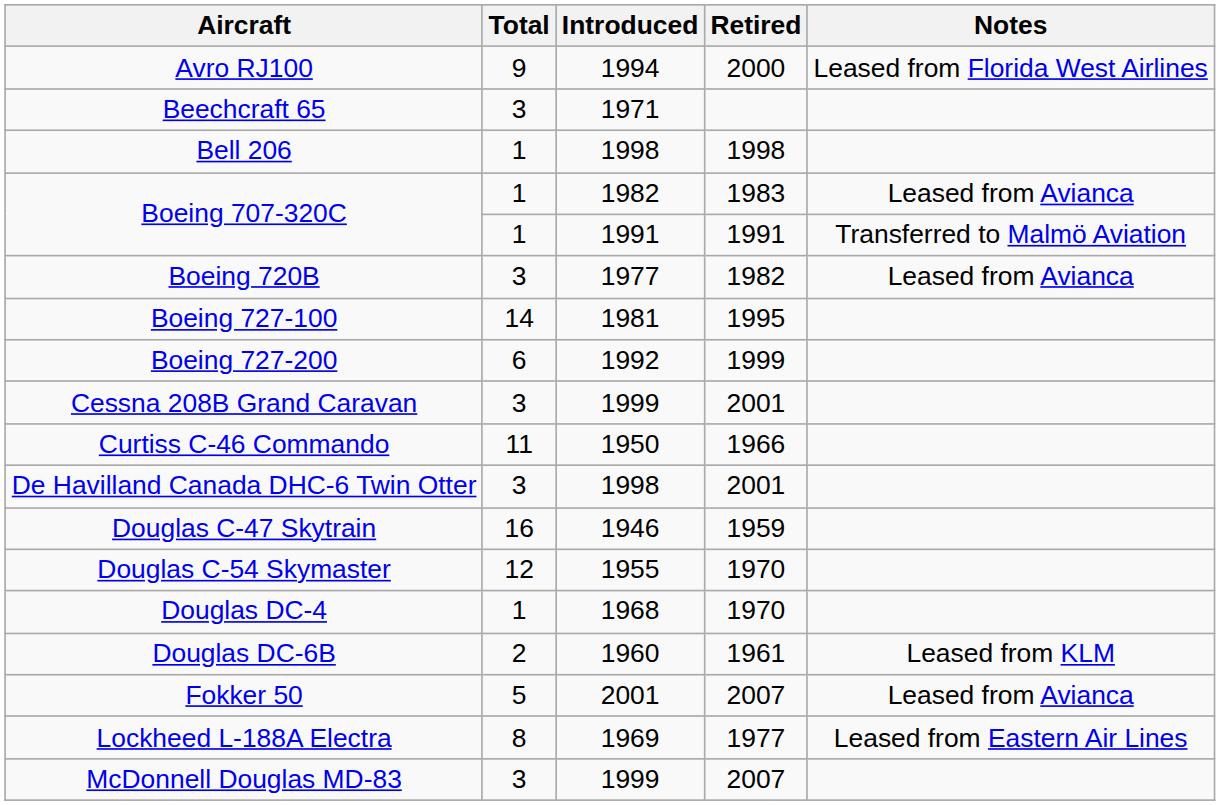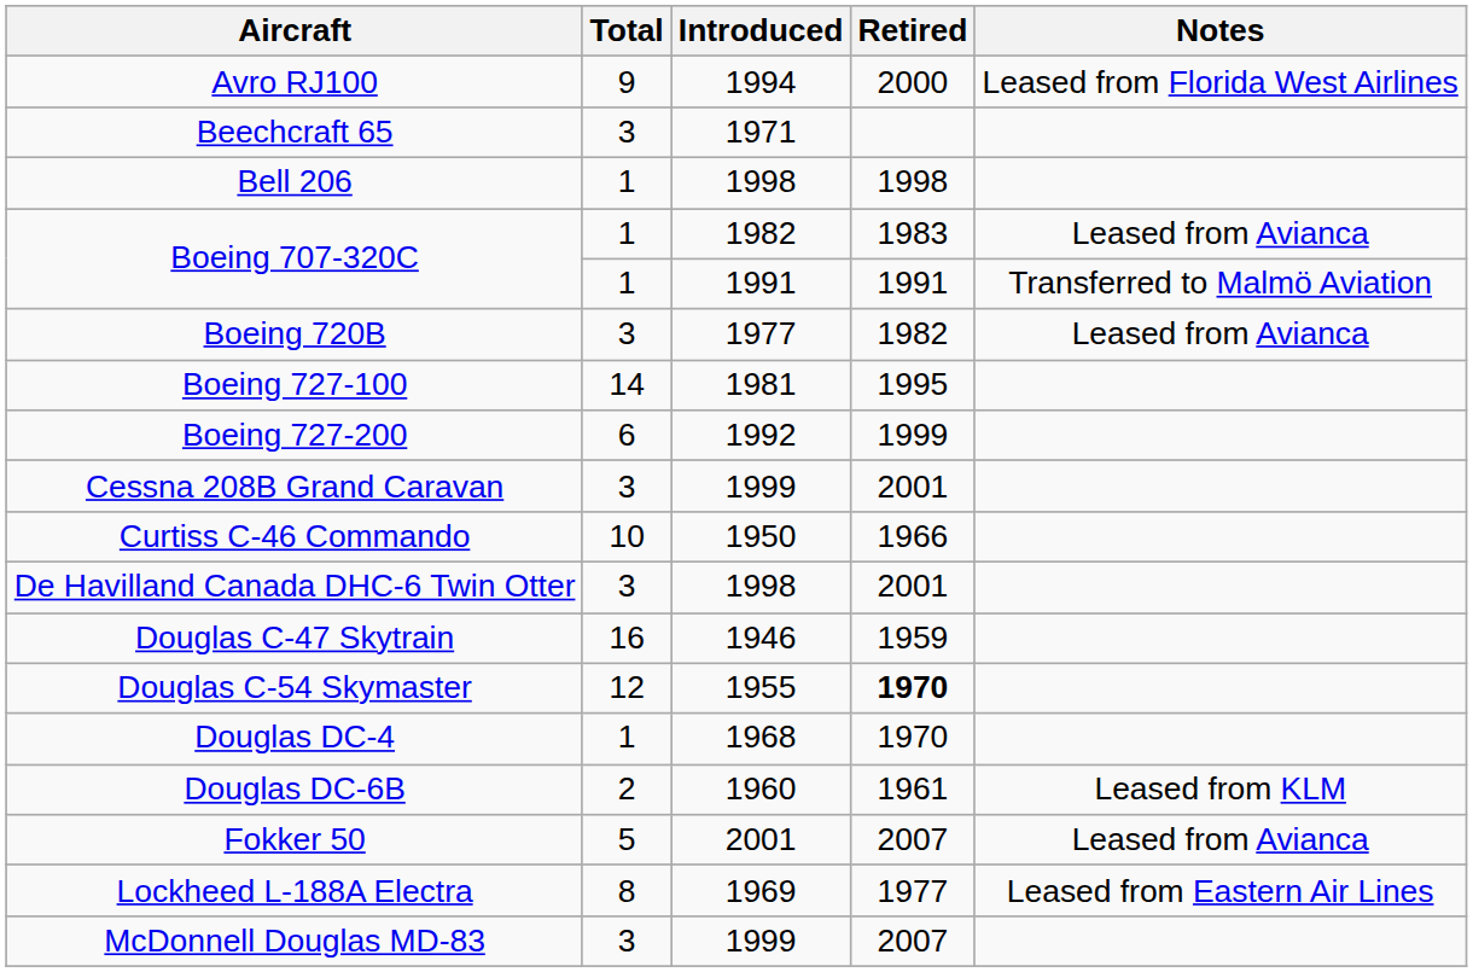Curtiss C-46 Commando | Total: 11 -> 10
Douglas C-54 Skymaster | Retired: normal -> bold
